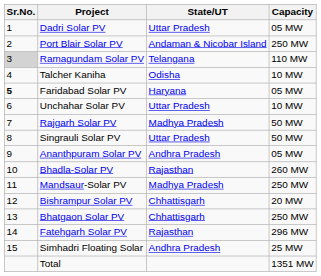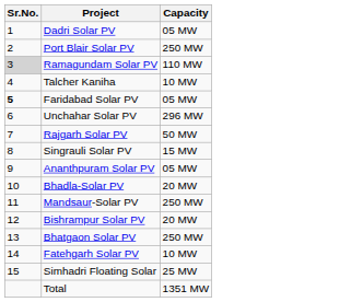- column: State/UT | Uttar Pradesh | Andaman & Nicobar Island | Telangana | Odisha | Haryana | Uttar Pradesh | Madhya Pradesh | Uttar Pradesh | Andhra Pradesh | Rajasthan | Madhya Pradesh | Chhattisgarh | Chhattisgarh | Rajasthan | Andhra Pradesh
Unchahar Solar PV | Capacity: 10 MW -> 296 MW
Singrauli Solar PV | Capacity: 50 MW -> 15 MW
Bhadla-Solar PV | Capacity: 260 MW -> 20 MW
Fatehgarh Solar PV | Capacity: 296 MW -> 10 MW
